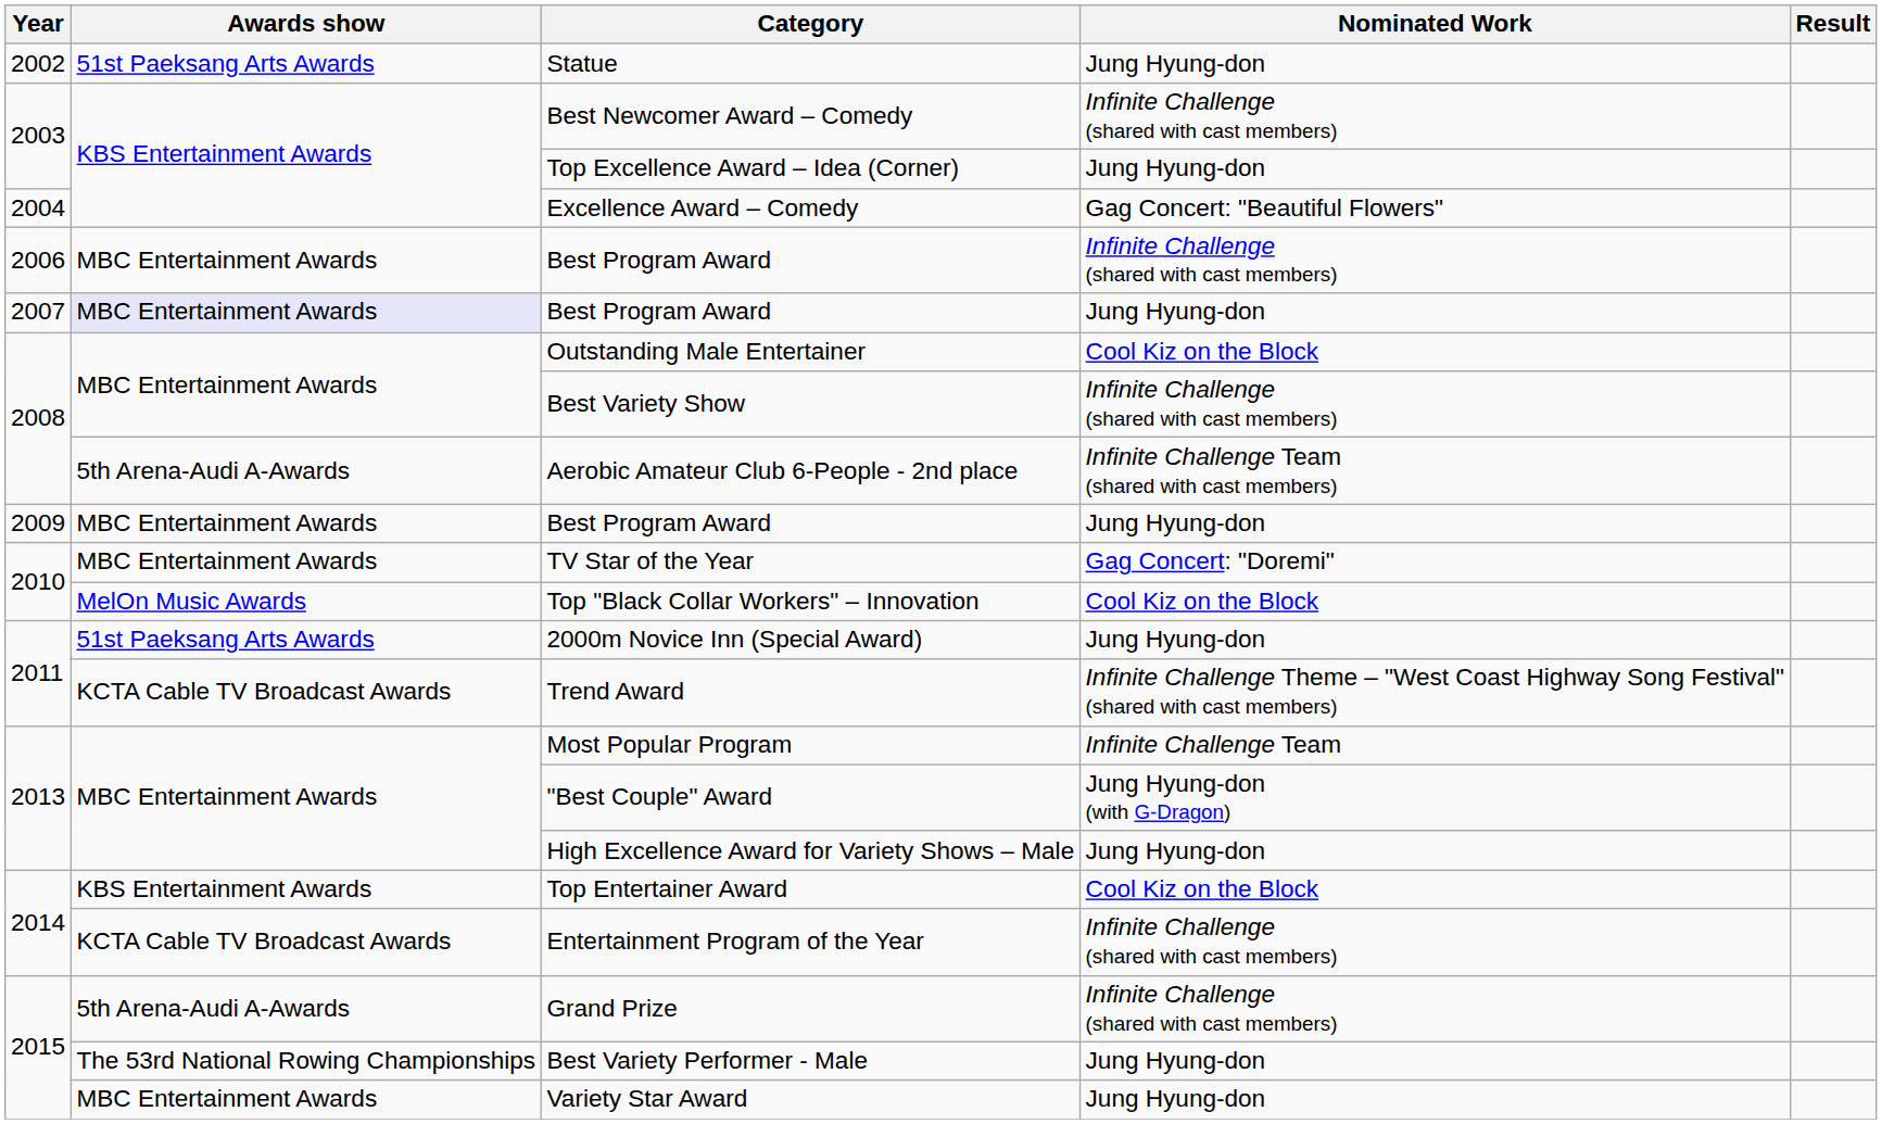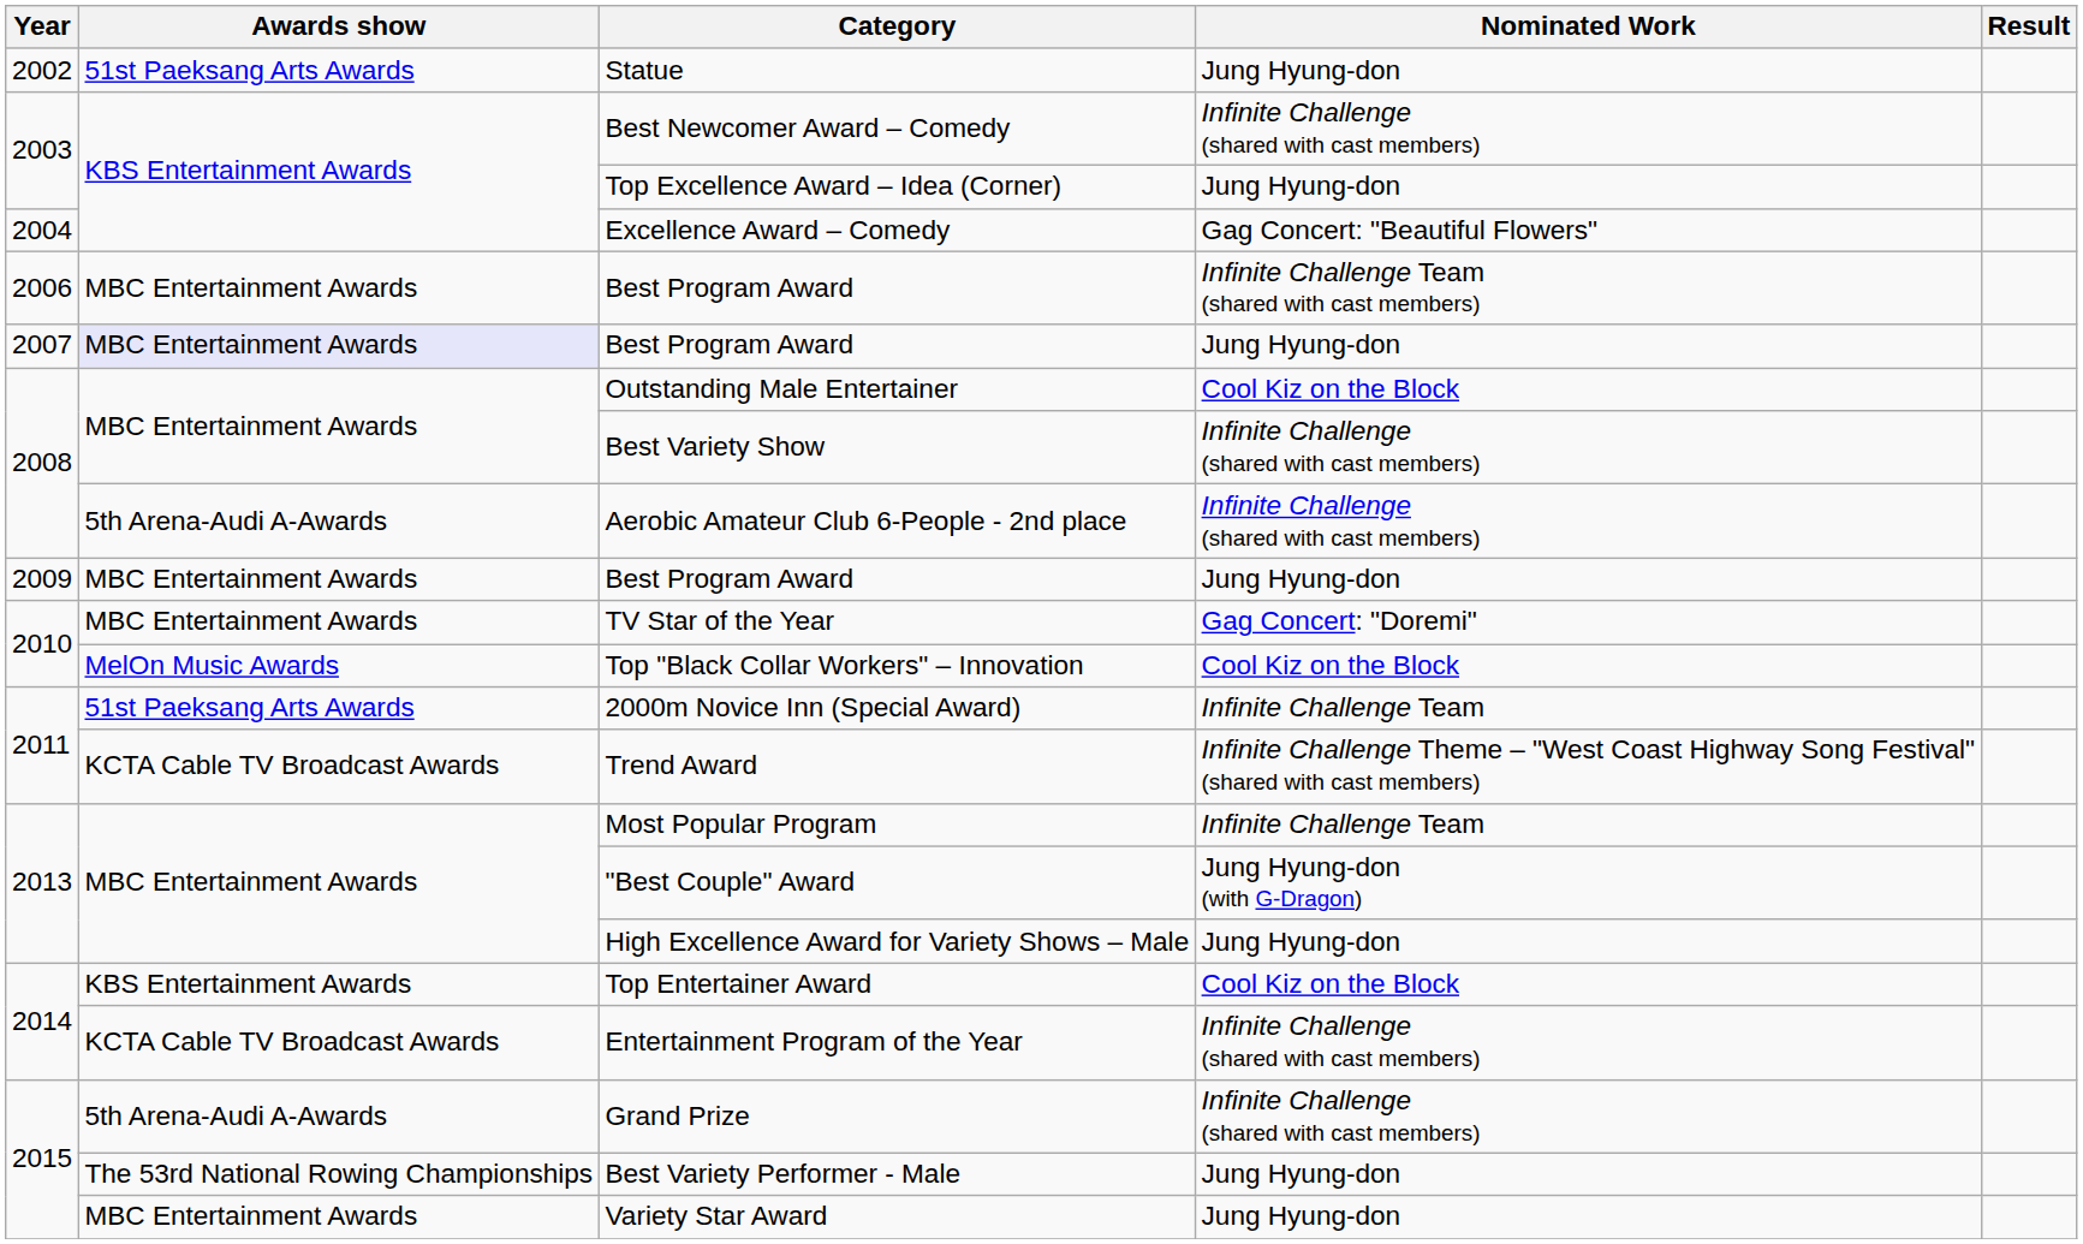2006 / Best Program Award | Nominated Work: Infinite Challenge (shared with cast members) -> Infinite Challenge Team (shared with cast members)
Aerobic Amateur Club 6-People - 2nd place | Nominated Work: Infinite Challenge Team (shared with cast members) -> Infinite Challenge (shared with cast members)
2000m Novice Inn (Special Award) | Nominated Work: Jung Hyung-don -> Infinite Challenge Team
